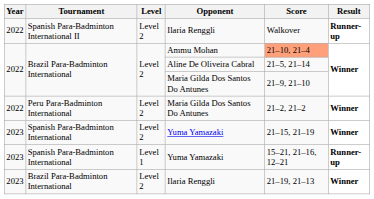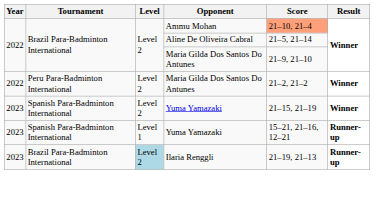- row: 2022 | Spanish Para-Badminton International II | Level 2 | Ilaria Renggli | Walkover | Runner-up
Brazil Para-Badminton International / Ilaria Renggli | Level: no background -> lightblue background
Brazil Para-Badminton International / Ilaria Renggli | Result: Winner -> Runner-up
